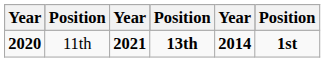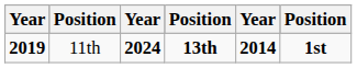11th | column 1: 2020 -> 2019
11th | column 3: 2021 -> 2024
